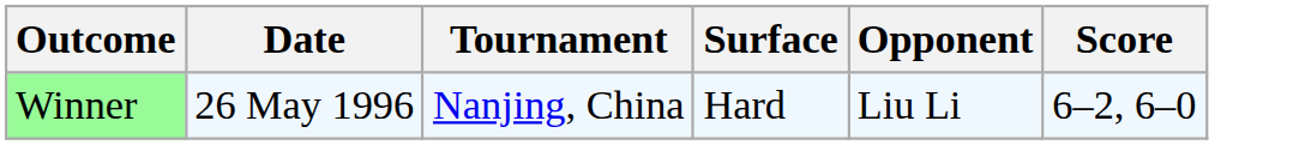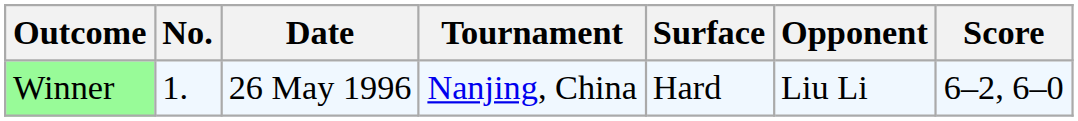+ column: No. | 1.
